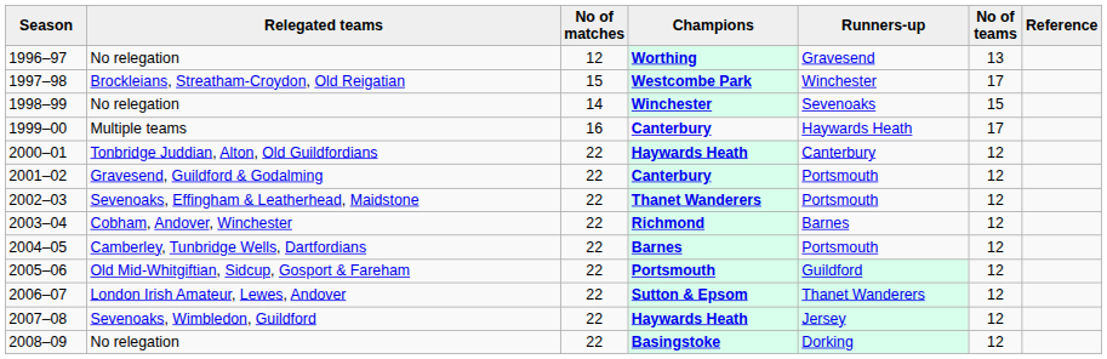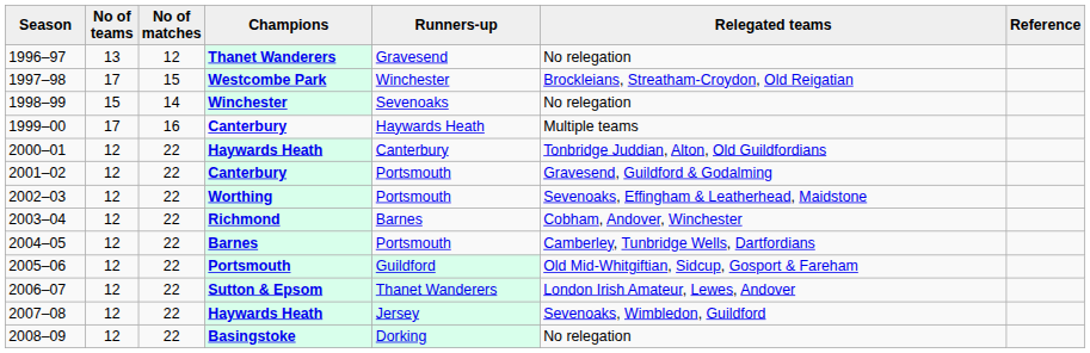columns swapped: No of teams <-> Relegated teams
1996–97 | Champions: Worthing -> Thanet Wanderers
2002–03 | Champions: Thanet Wanderers -> Worthing
